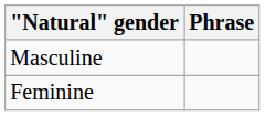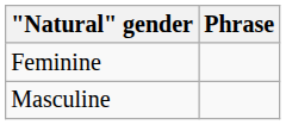rows swapped: Masculine <-> Feminine
